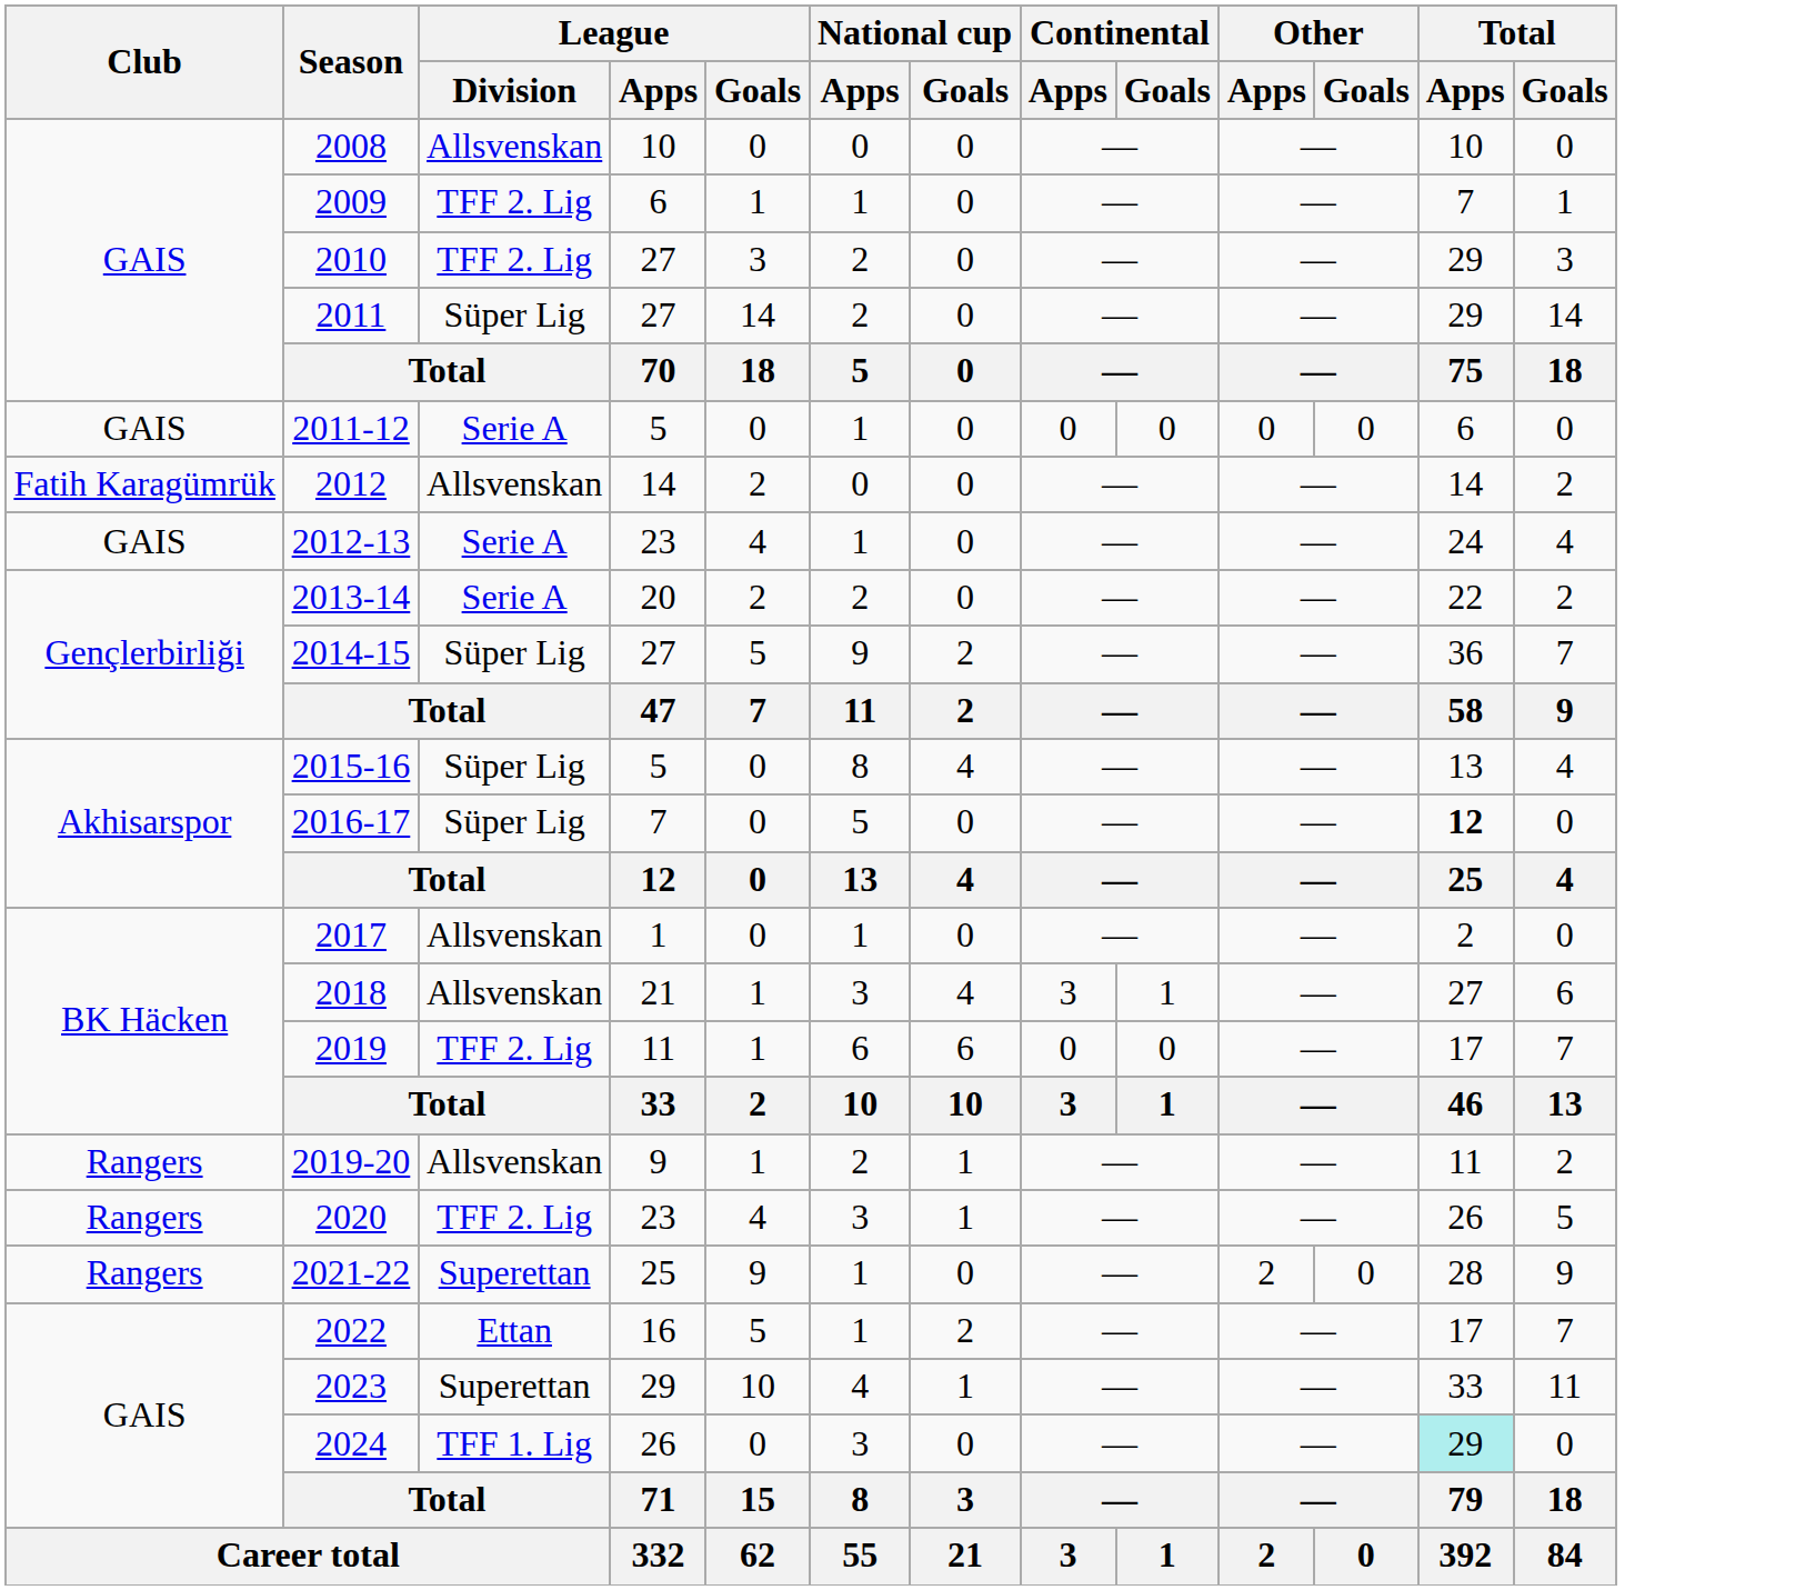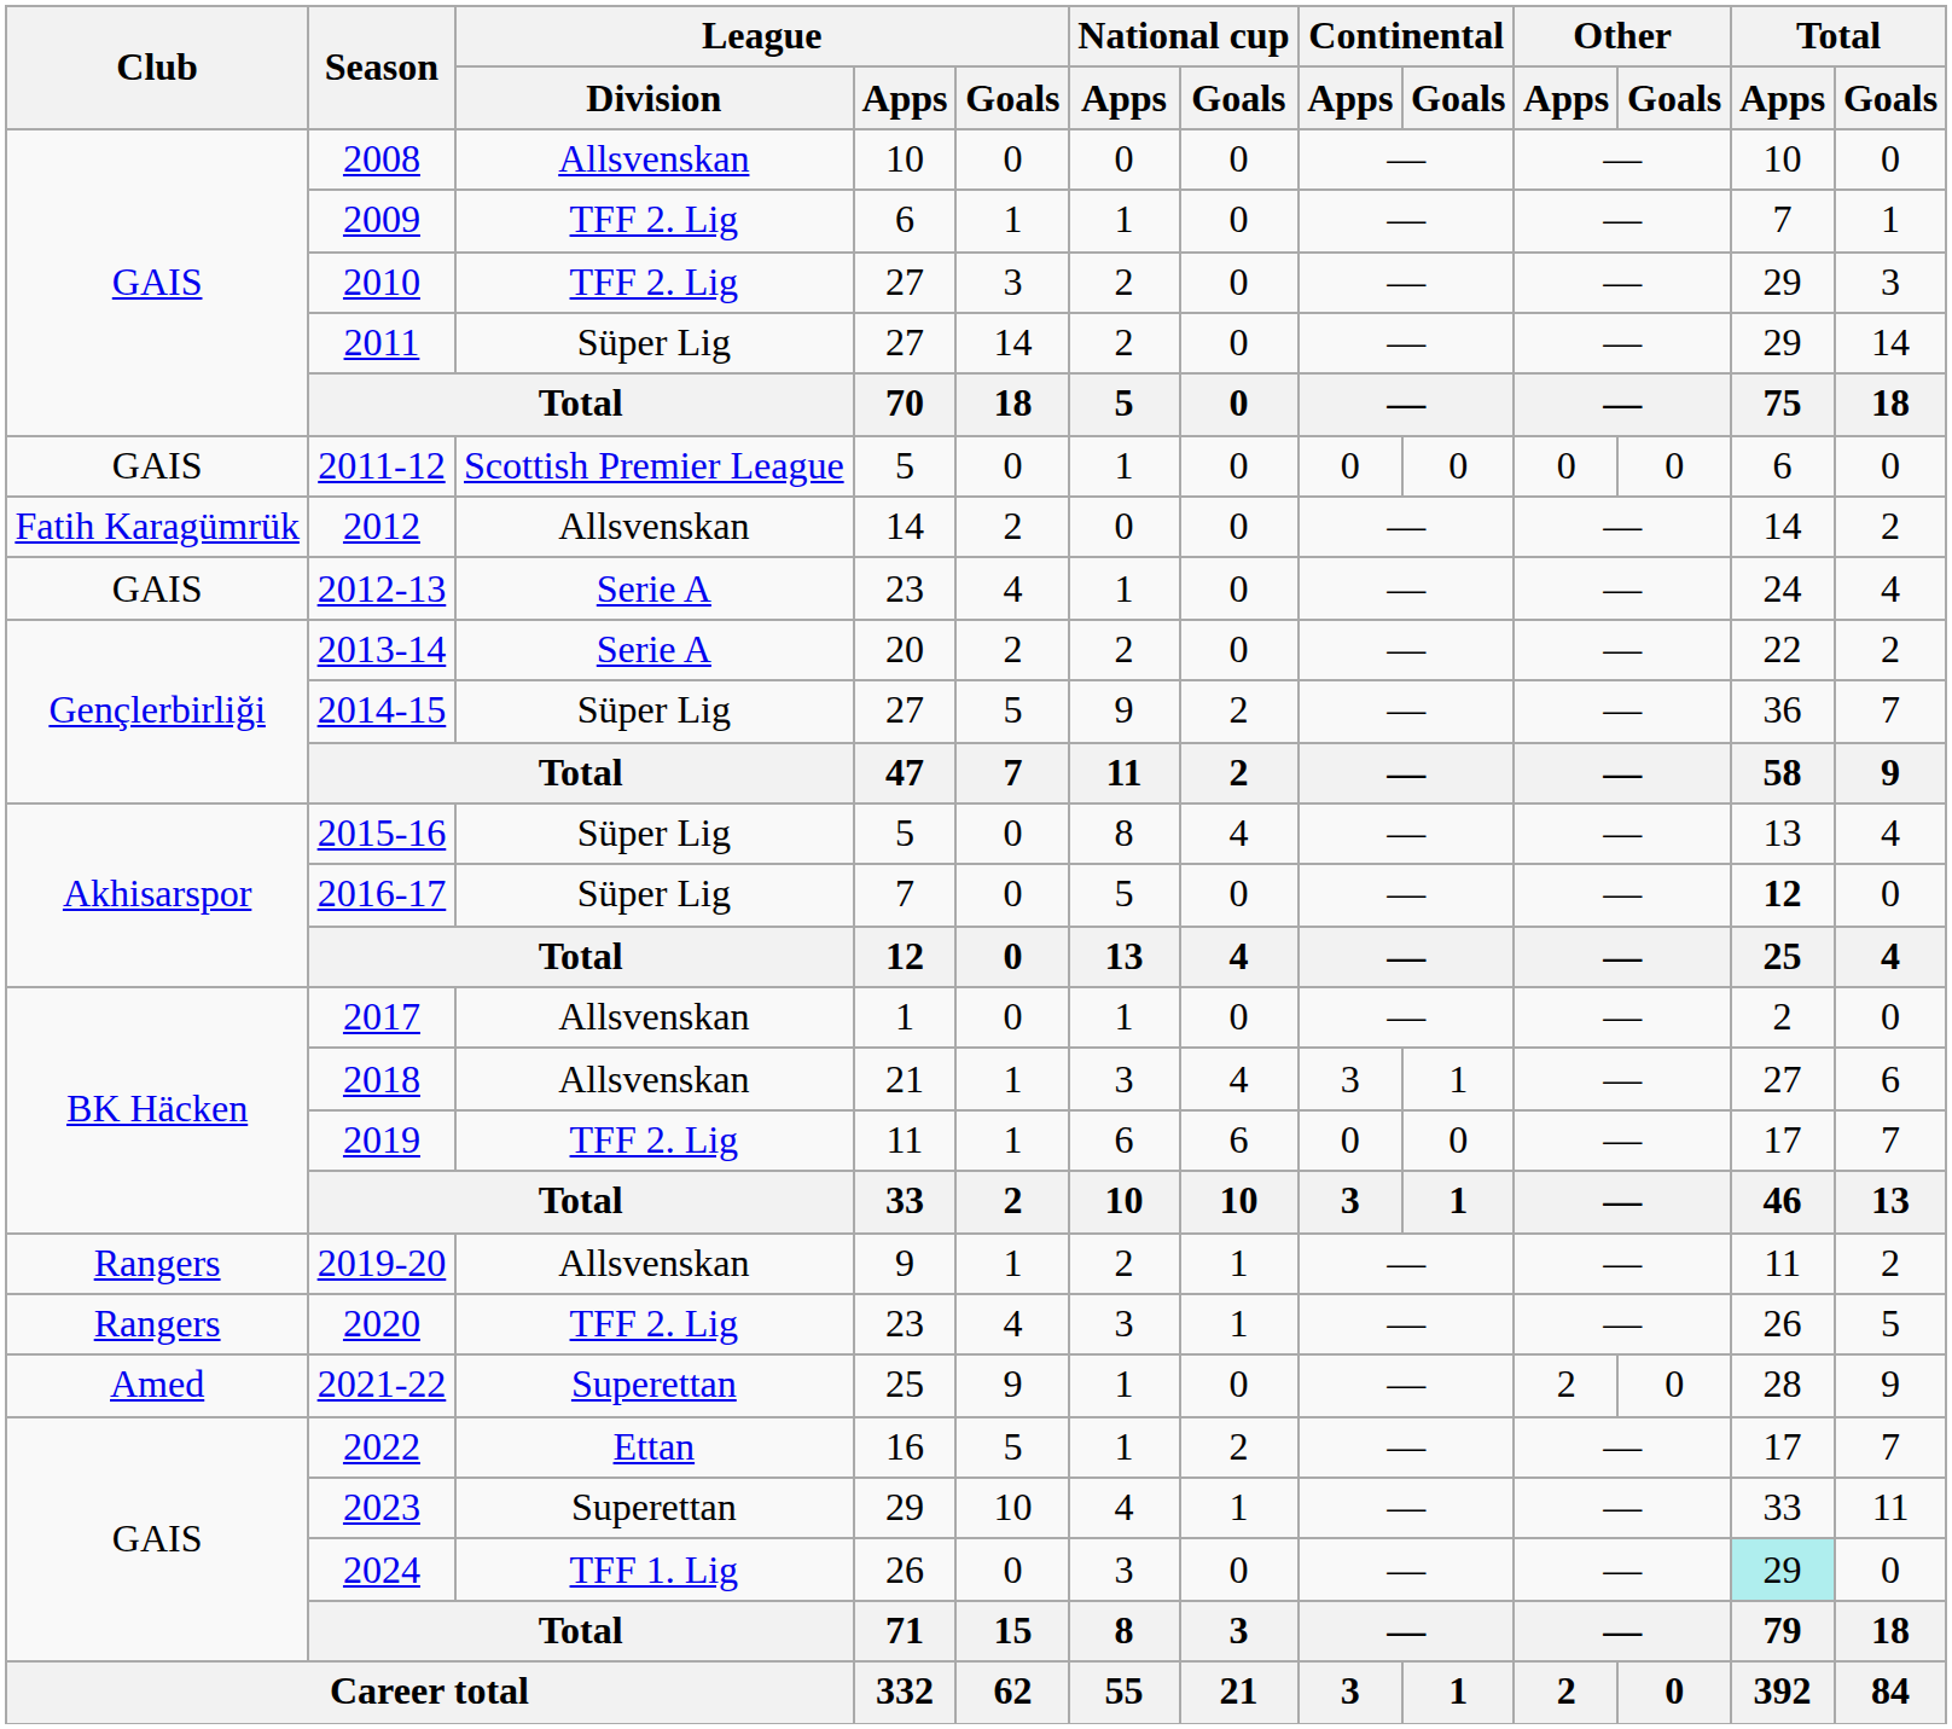2011-12 | League / Division: Serie A -> Scottish Premier League
2021-22 | Club: Rangers -> Amed
